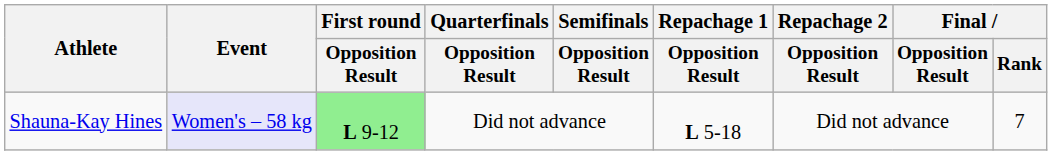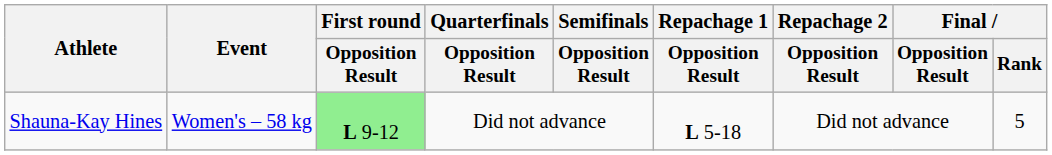Shauna-Kay Hines | Event: lavender background -> no background
Shauna-Kay Hines | Final / Rank: 7 -> 5
